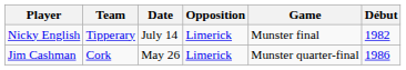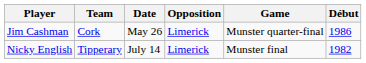rows swapped: Jim Cashman <-> Nicky English
